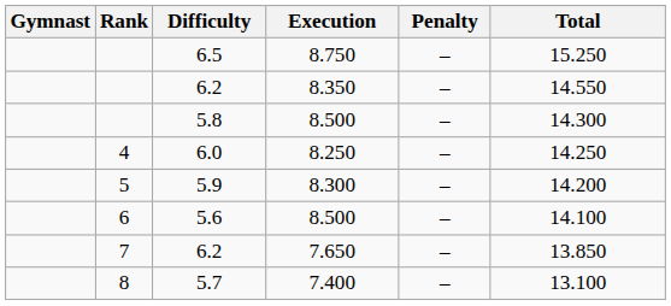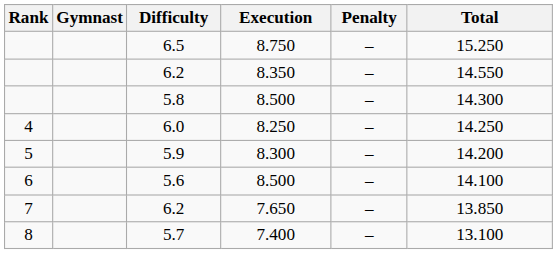columns swapped: Rank <-> Gymnast
